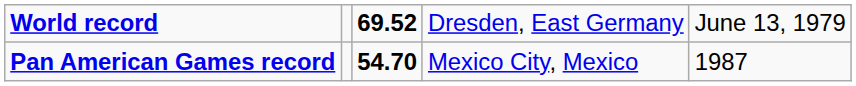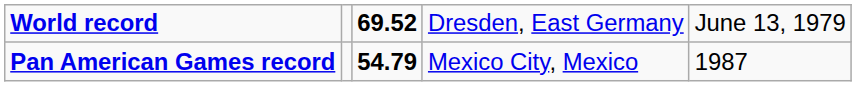Pan American Games record | column 3: 54.70 -> 54.79
